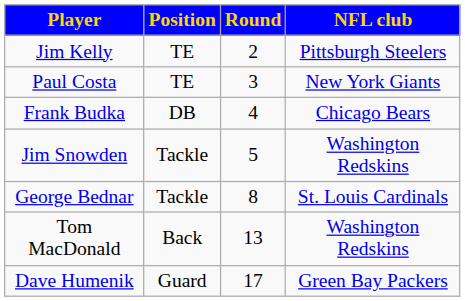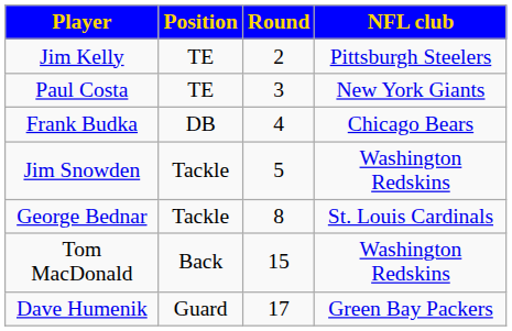Tom MacDonald | Round: 13 -> 15
